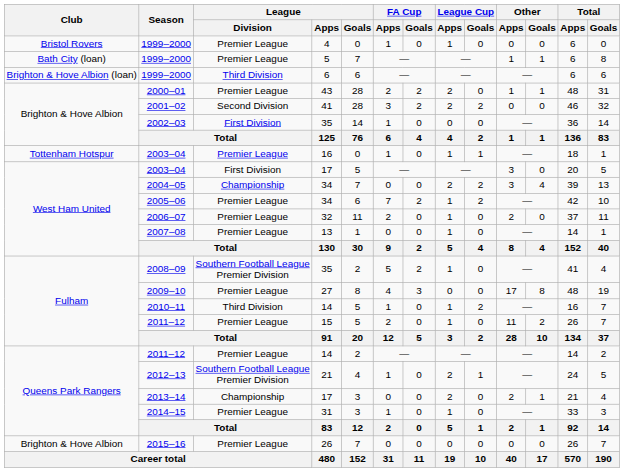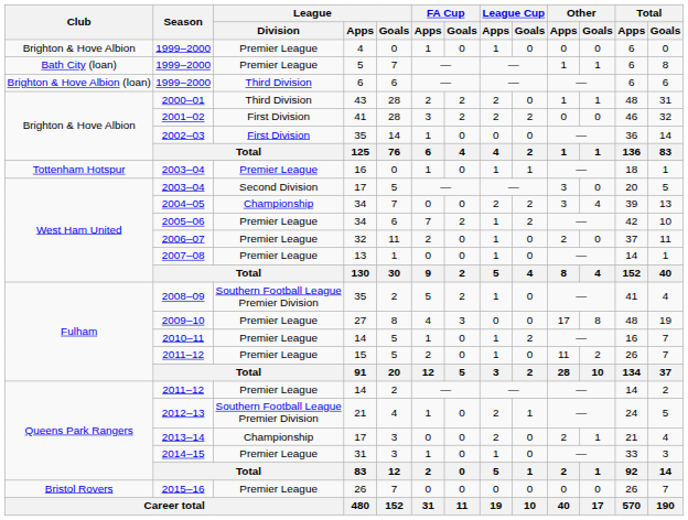1999–2000 / 4 | Club: Bristol Rovers -> Brighton & Hove Albion
2000–01 | League / Division: Premier League -> Third Division
2001–02 | League / Division: Second Division -> First Division
2003–04 / 17 | League / Division: First Division -> Second Division
2010–11 | League / Division: Third Division -> Premier League
2015–16 | Club: Brighton & Hove Albion -> Bristol Rovers
